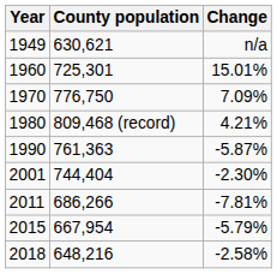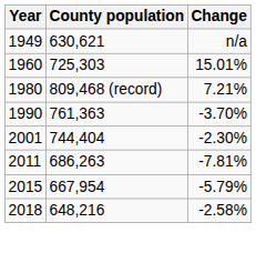1960 | County population: 725,301 -> 725,303
- row: 1970 | 776,750 | 7.09%
1980 | Change: 4.21% -> 7.21%
1990 | Change: -5.87% -> -3.70%
2011 | County population: 686,266 -> 686,263
